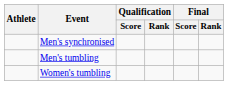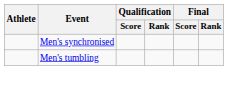- row: Women's tumbling
